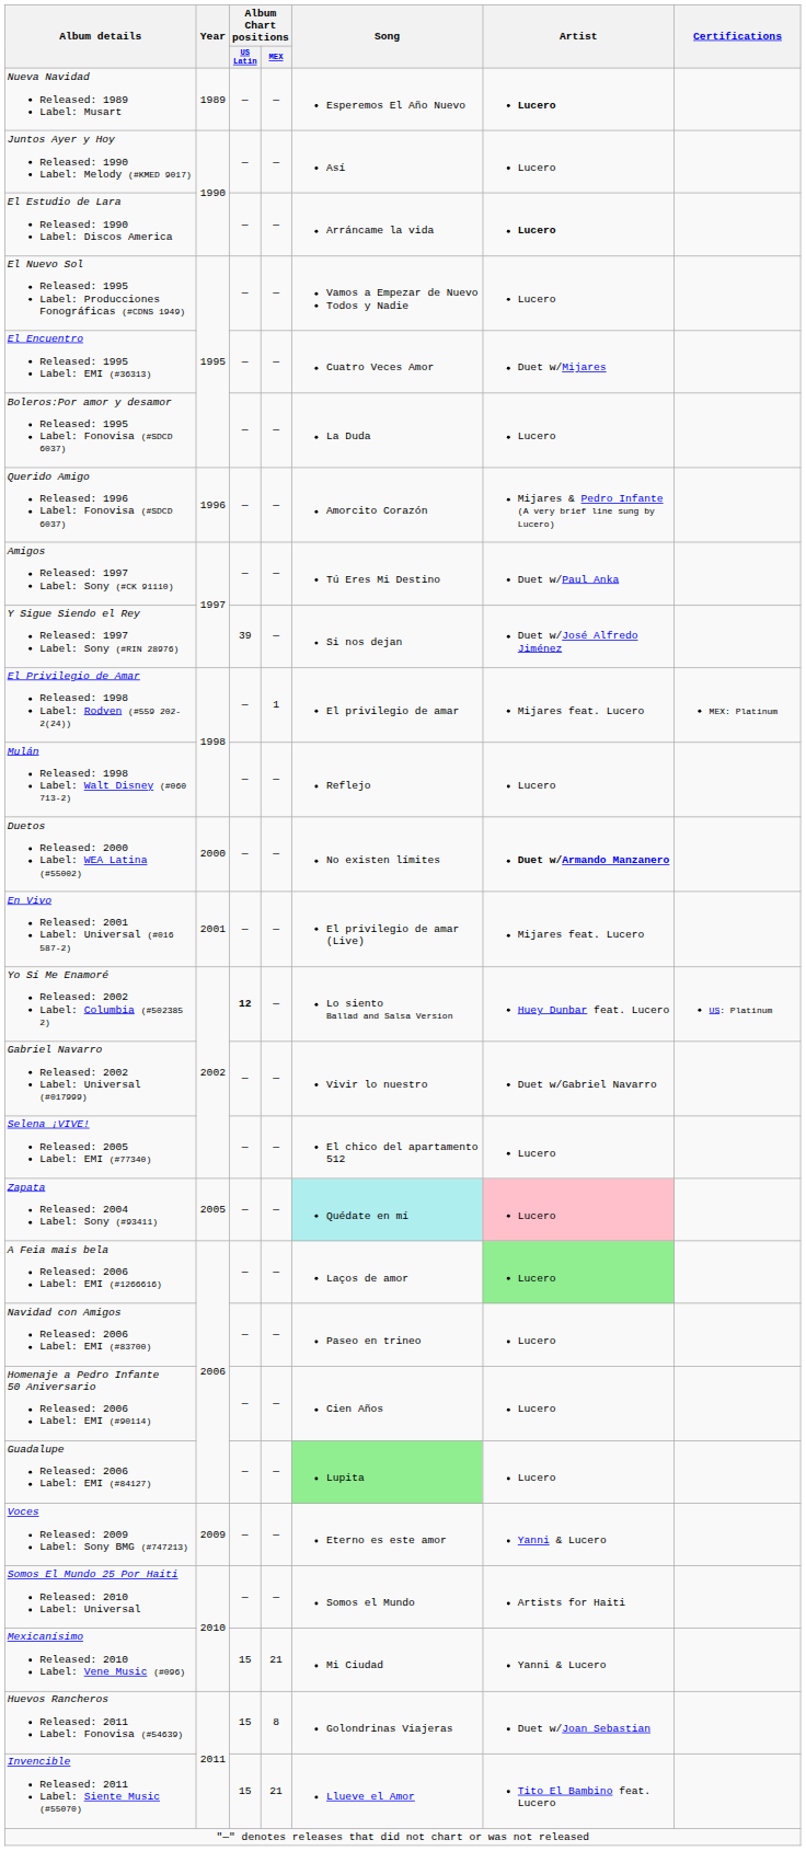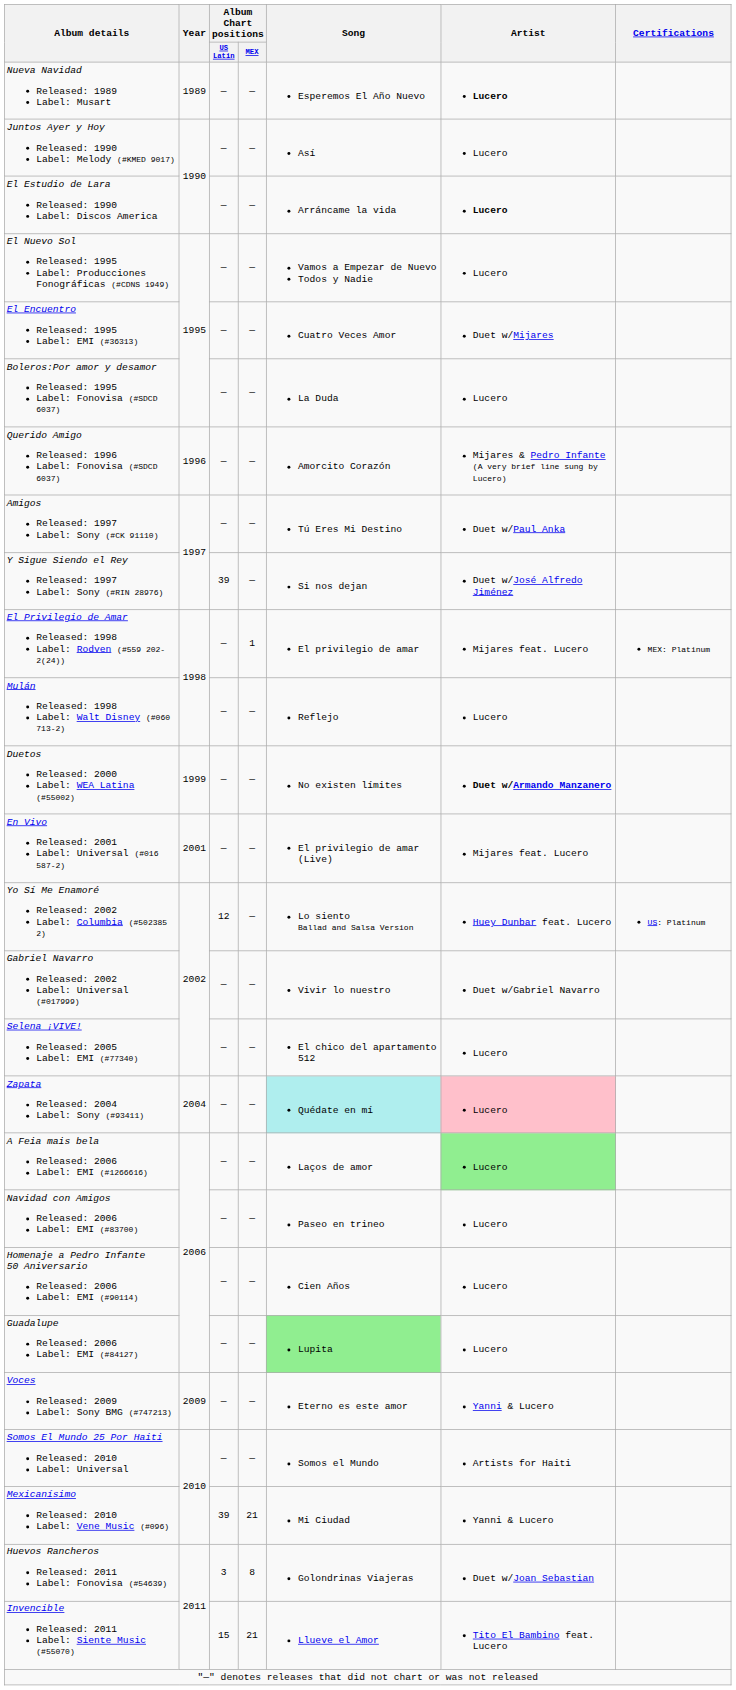Duetos Released: 2000 Label: WEA Latina (#55002) | Year: 2000 -> 1999
Yo Sí Me Enamoré Released: 2002 Label: Columbia (#502385 2) | Album Chart positions / US Latin: bold -> normal
Zapata Released: 2004 Label: Sony (#93411) | Year: 2005 -> 2004
Mexicanísimo Released: 2010 Label: Vene Music (#096) | Album Chart positions / US Latin: 15 -> 39
Huevos Rancheros Released: 2011 Label: Fonovisa (#54639) | Album Chart positions / US Latin: 15 -> 3
